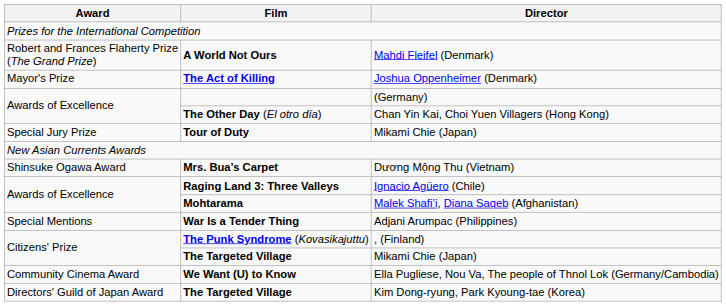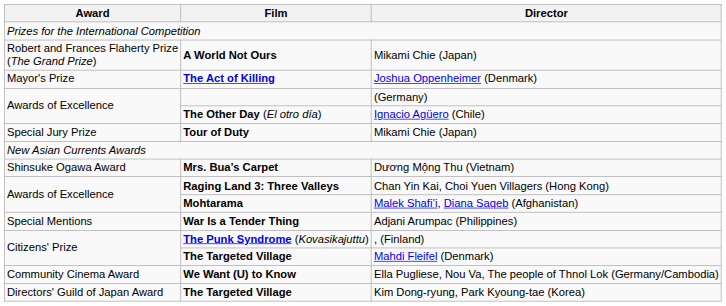A World Not Ours | Director: Mahdi Fleifel (Denmark) -> Mikami Chie (Japan)
The Other Day (El otro día) | Director: Chan Yin Kai, Choi Yuen Villagers (Hong Kong) -> Ignacio Agüero (Chile)
Raging Land 3: Three Valleys | Director: Ignacio Agüero (Chile) -> Chan Yin Kai, Choi Yuen Villagers (Hong Kong)
Citizens' Prize / The Targeted Village | Director: Mikami Chie (Japan) -> Mahdi Fleifel (Denmark)
